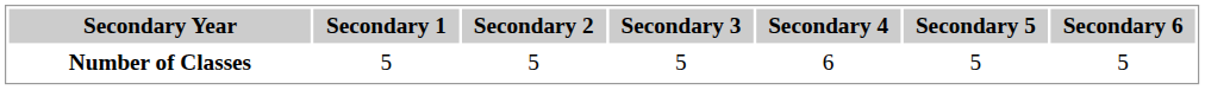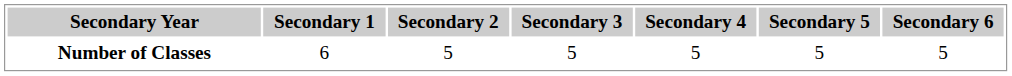Number of Classes | Secondary 1: 5 -> 6
Number of Classes | Secondary 4: 6 -> 5
